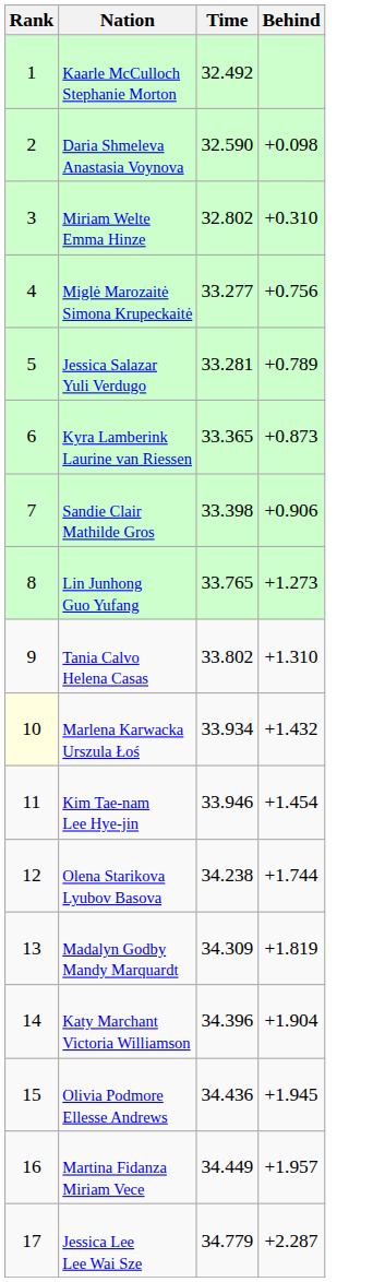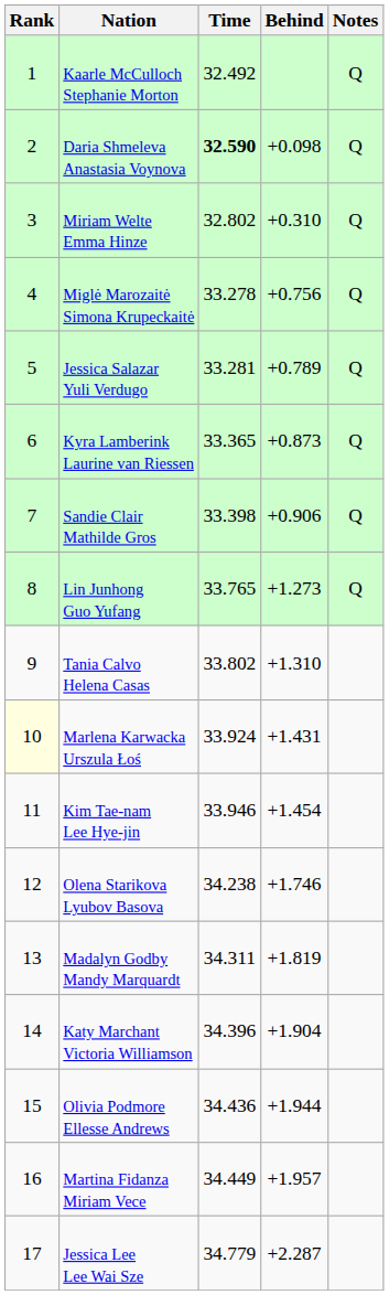+ column: Notes | Q | Q | Q | Q | Q | Q | Q | Q
Daria Shmeleva Anastasia Voynova | Time: normal -> bold
Miglė Marozaitė Simona Krupeckaitė | Time: 33.277 -> 33.278
Marlena Karwacka Urszula Łoś | Time: 33.934 -> 33.924
Marlena Karwacka Urszula Łoś | Behind: +1.432 -> +1.431
Olena Starikova Lyubov Basova | Behind: +1.744 -> +1.746
Madalyn Godby Mandy Marquardt | Time: 34.309 -> 34.311
Olivia Podmore Ellesse Andrews | Behind: +1.945 -> +1.944
